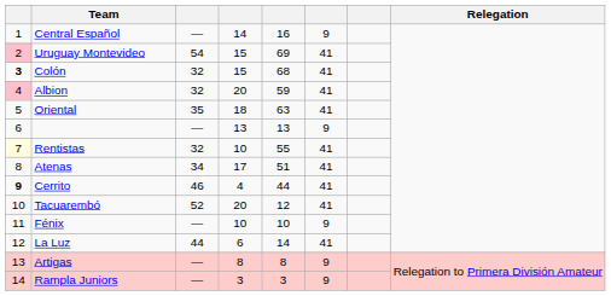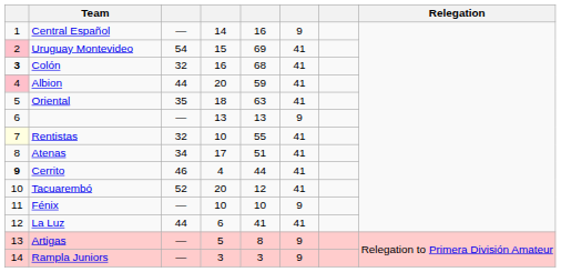Colón | column 4: 15 -> 16
Albion | column 3: 32 -> 44
La Luz | column 5: 14 -> 41
Artigas | column 4: 8 -> 5
